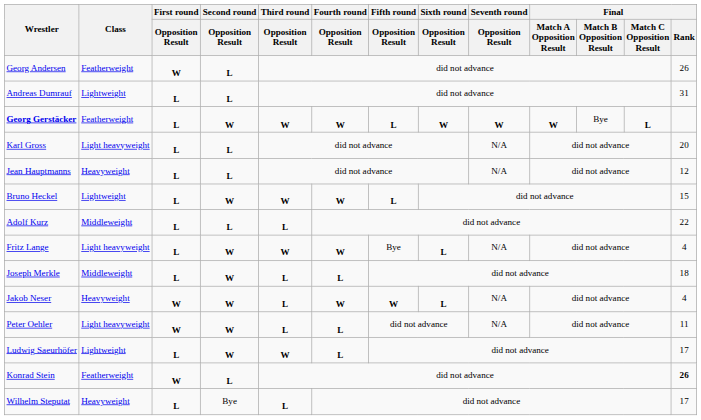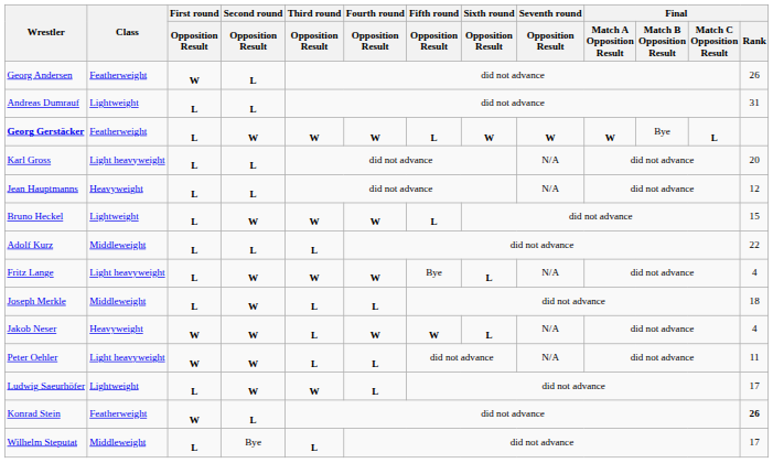Wilhelm Steputat | Class: Heavyweight -> Middleweight
